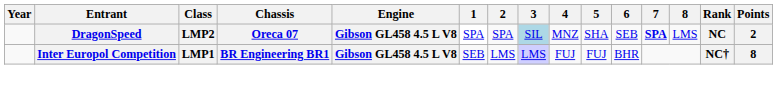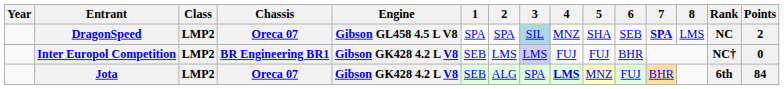Inter Europol Competition | Class: LMP1 -> LMP2
Inter Europol Competition | Engine: Gibson GL458 4.5 L V8 -> Gibson GK428 4.2 L V8
Inter Europol Competition | Points: 8 -> 0
+ row: Jota | LMP2 | Oreca 07 | Gibson GK428 4.2 L V8 | SEB | ALG | SPA | LMS | MNZ | FUJ | BHR | 6th | 84
